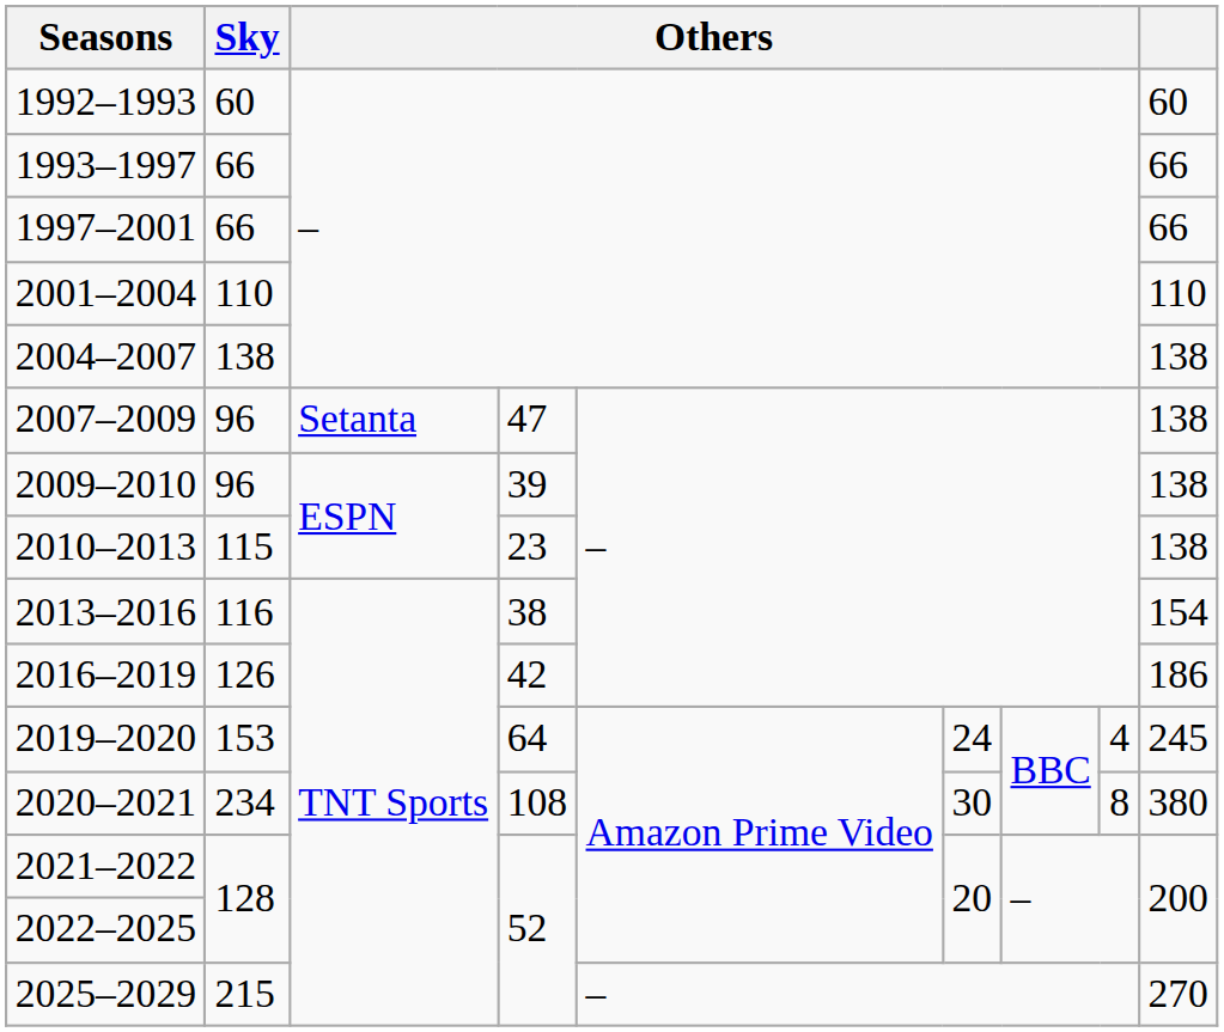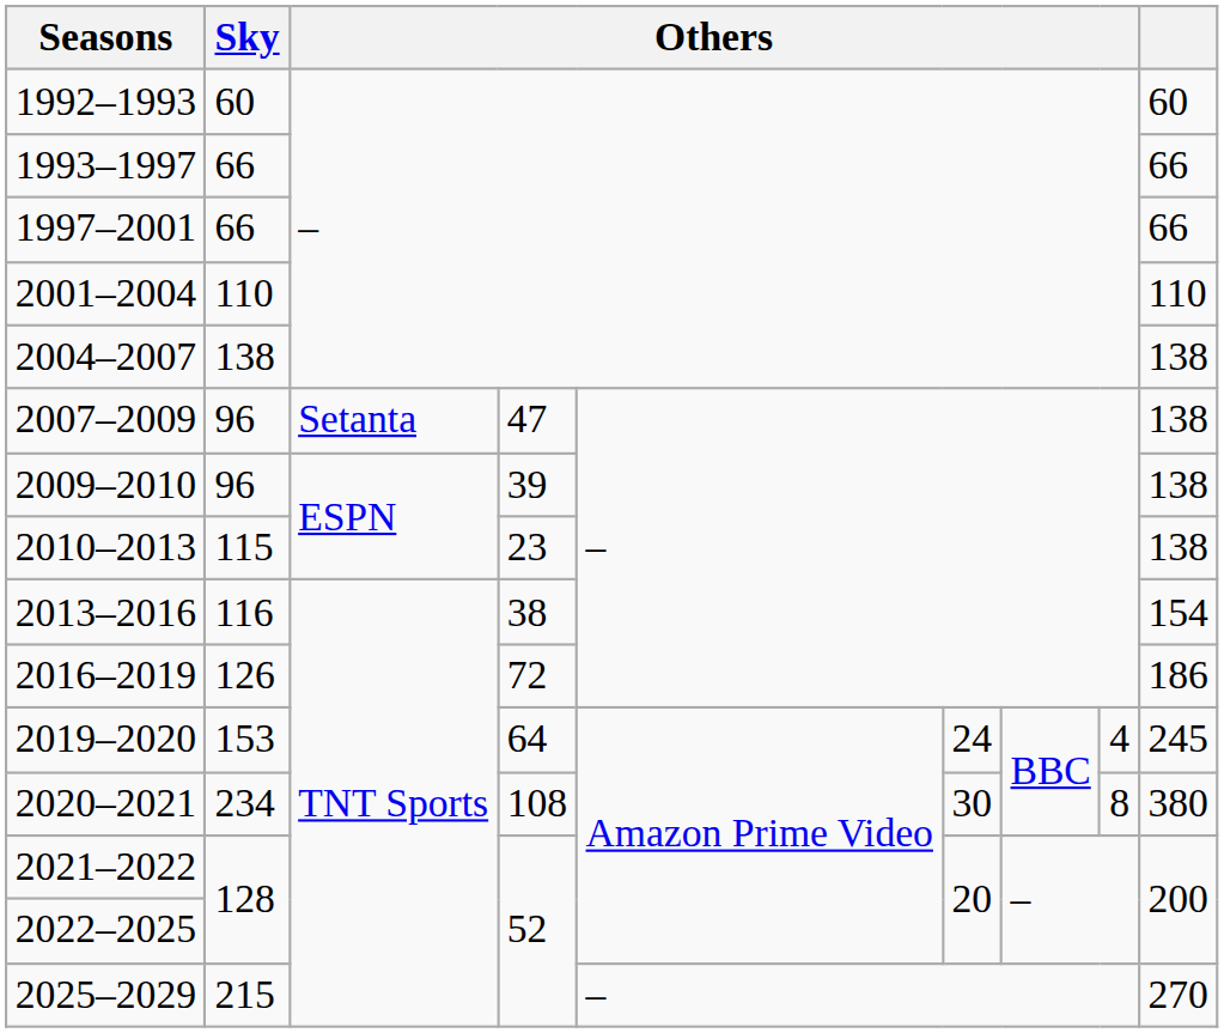2016–2019 | column 4: 42 -> 72
